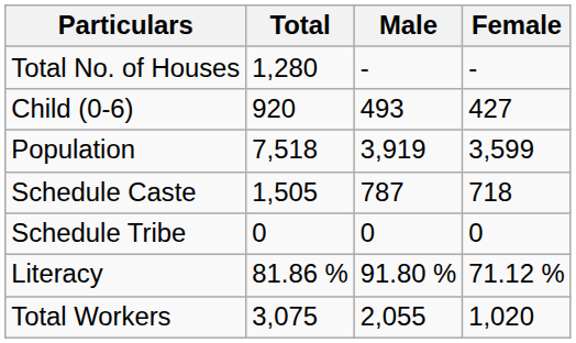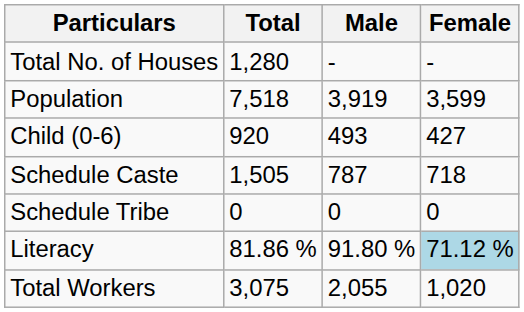rows swapped: Population <-> Child (0-6)
Literacy | Female: no background -> lightblue background
